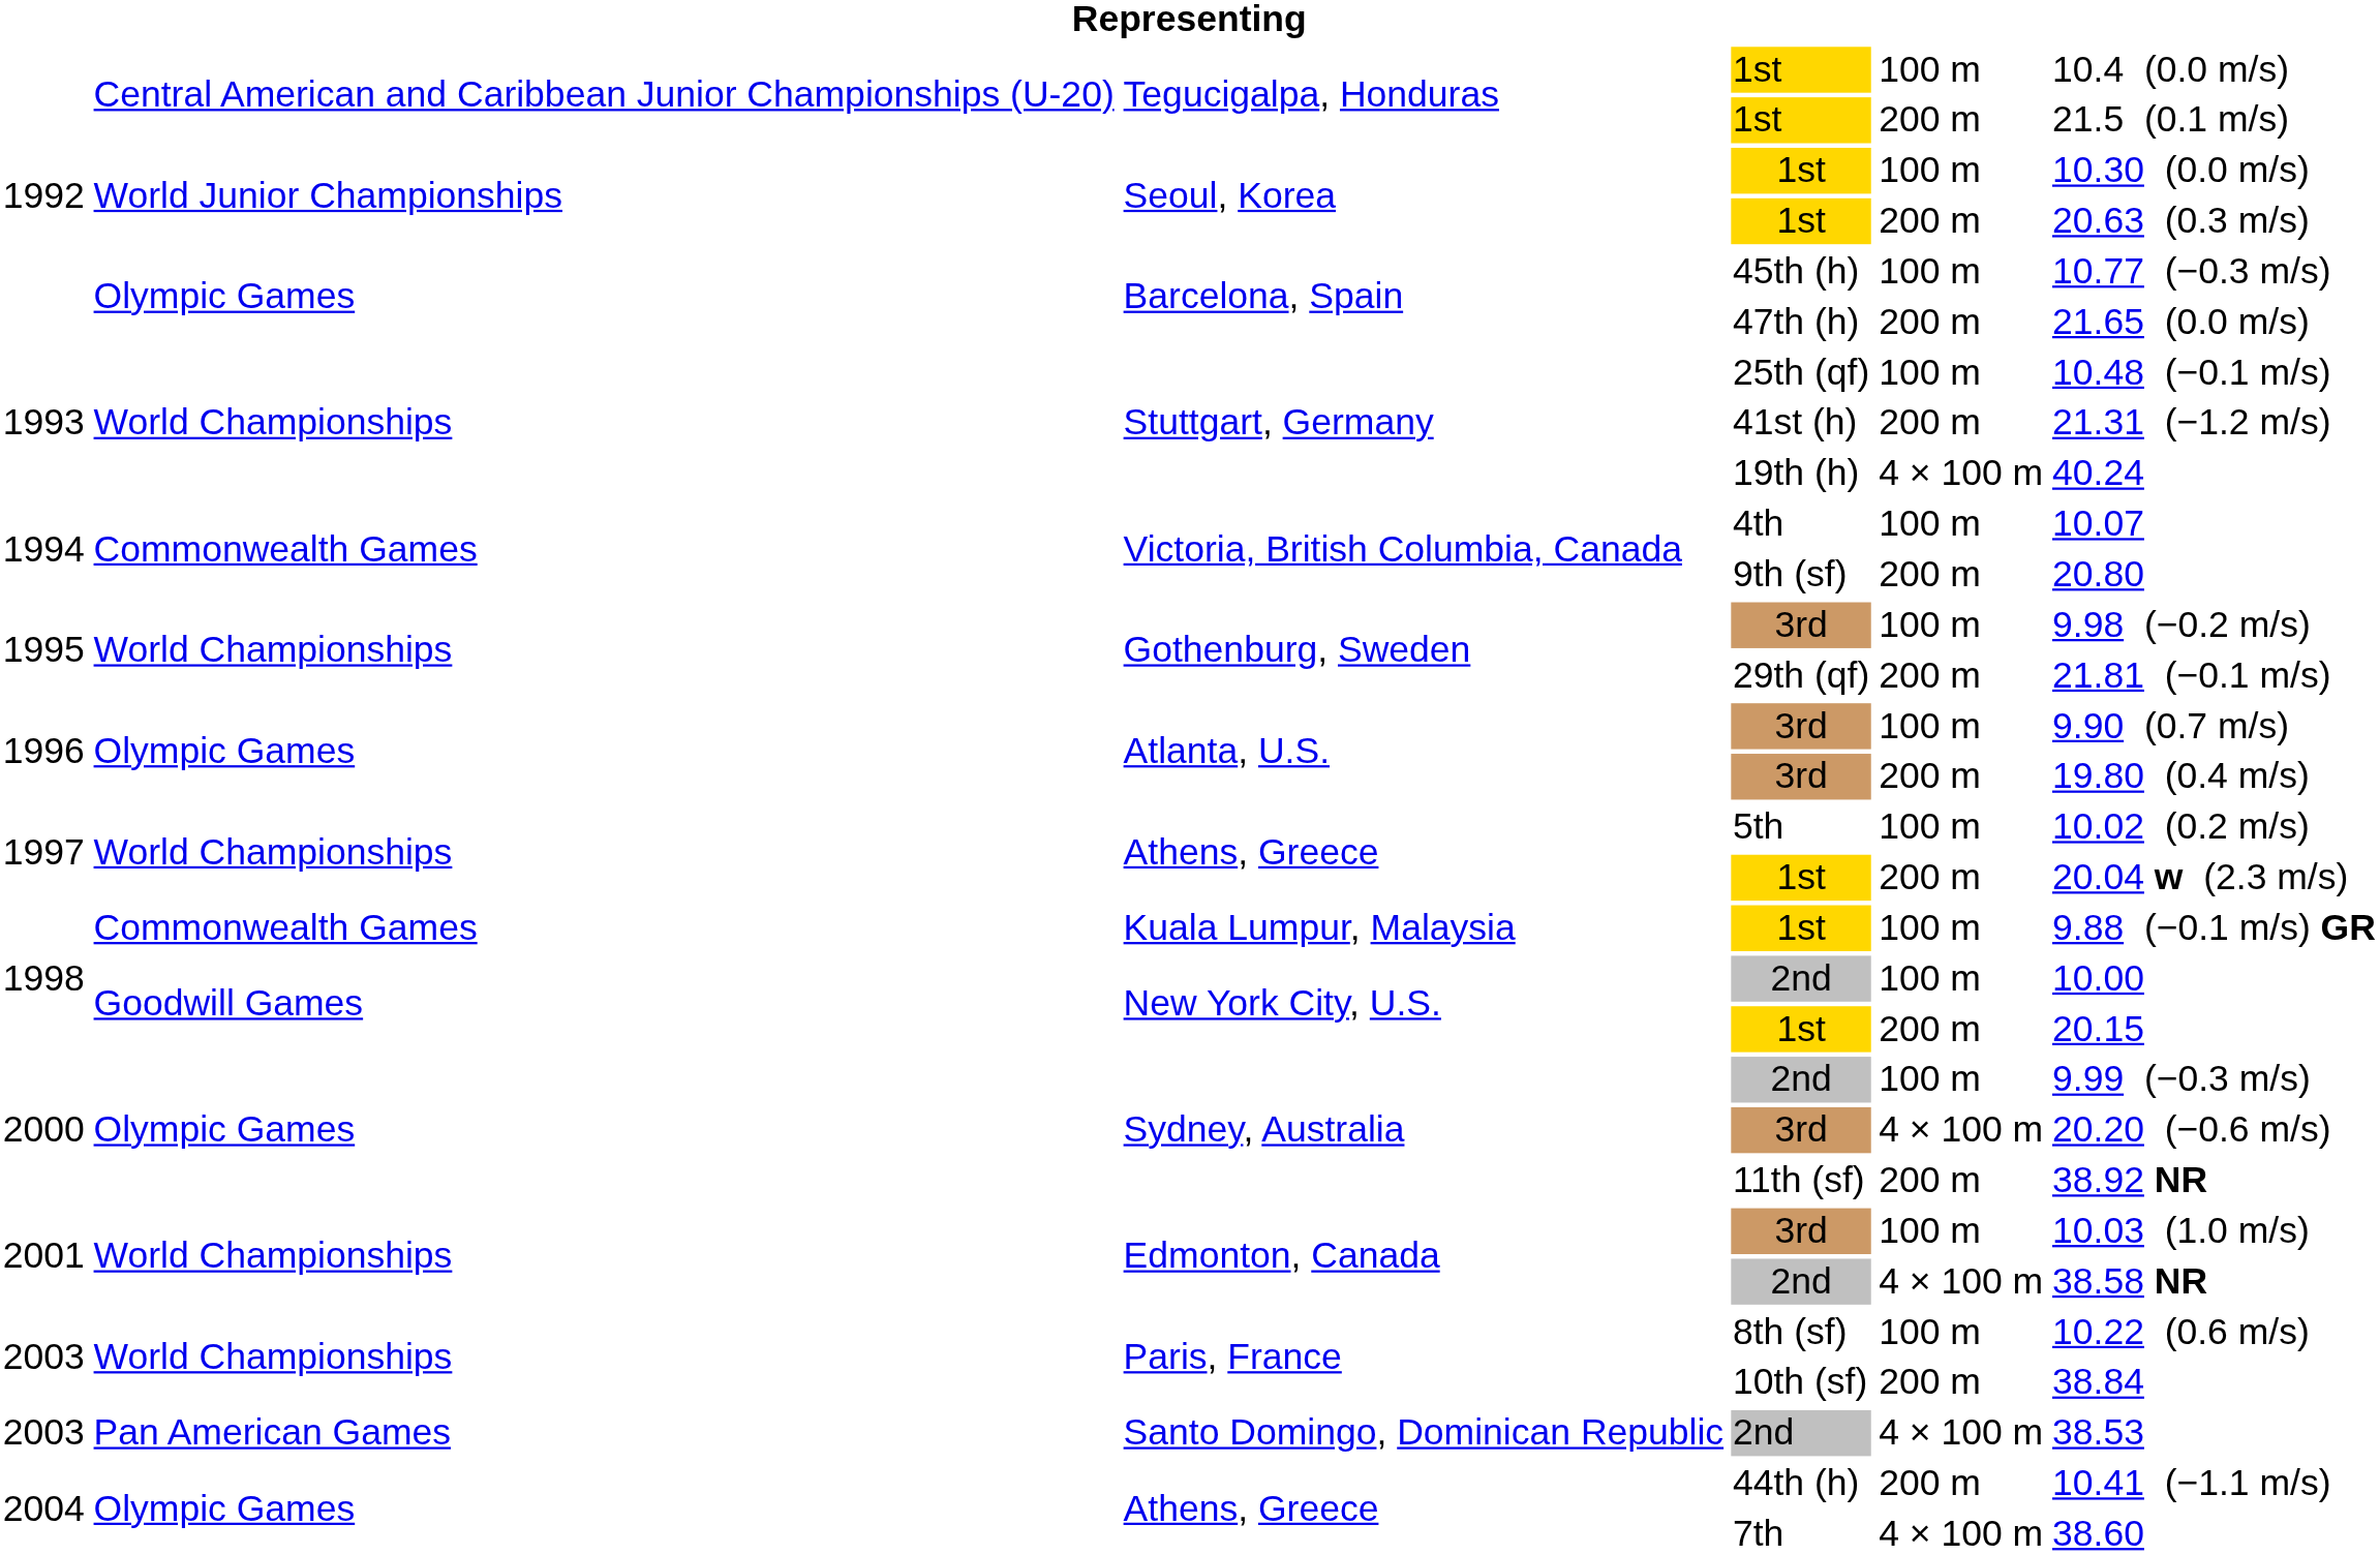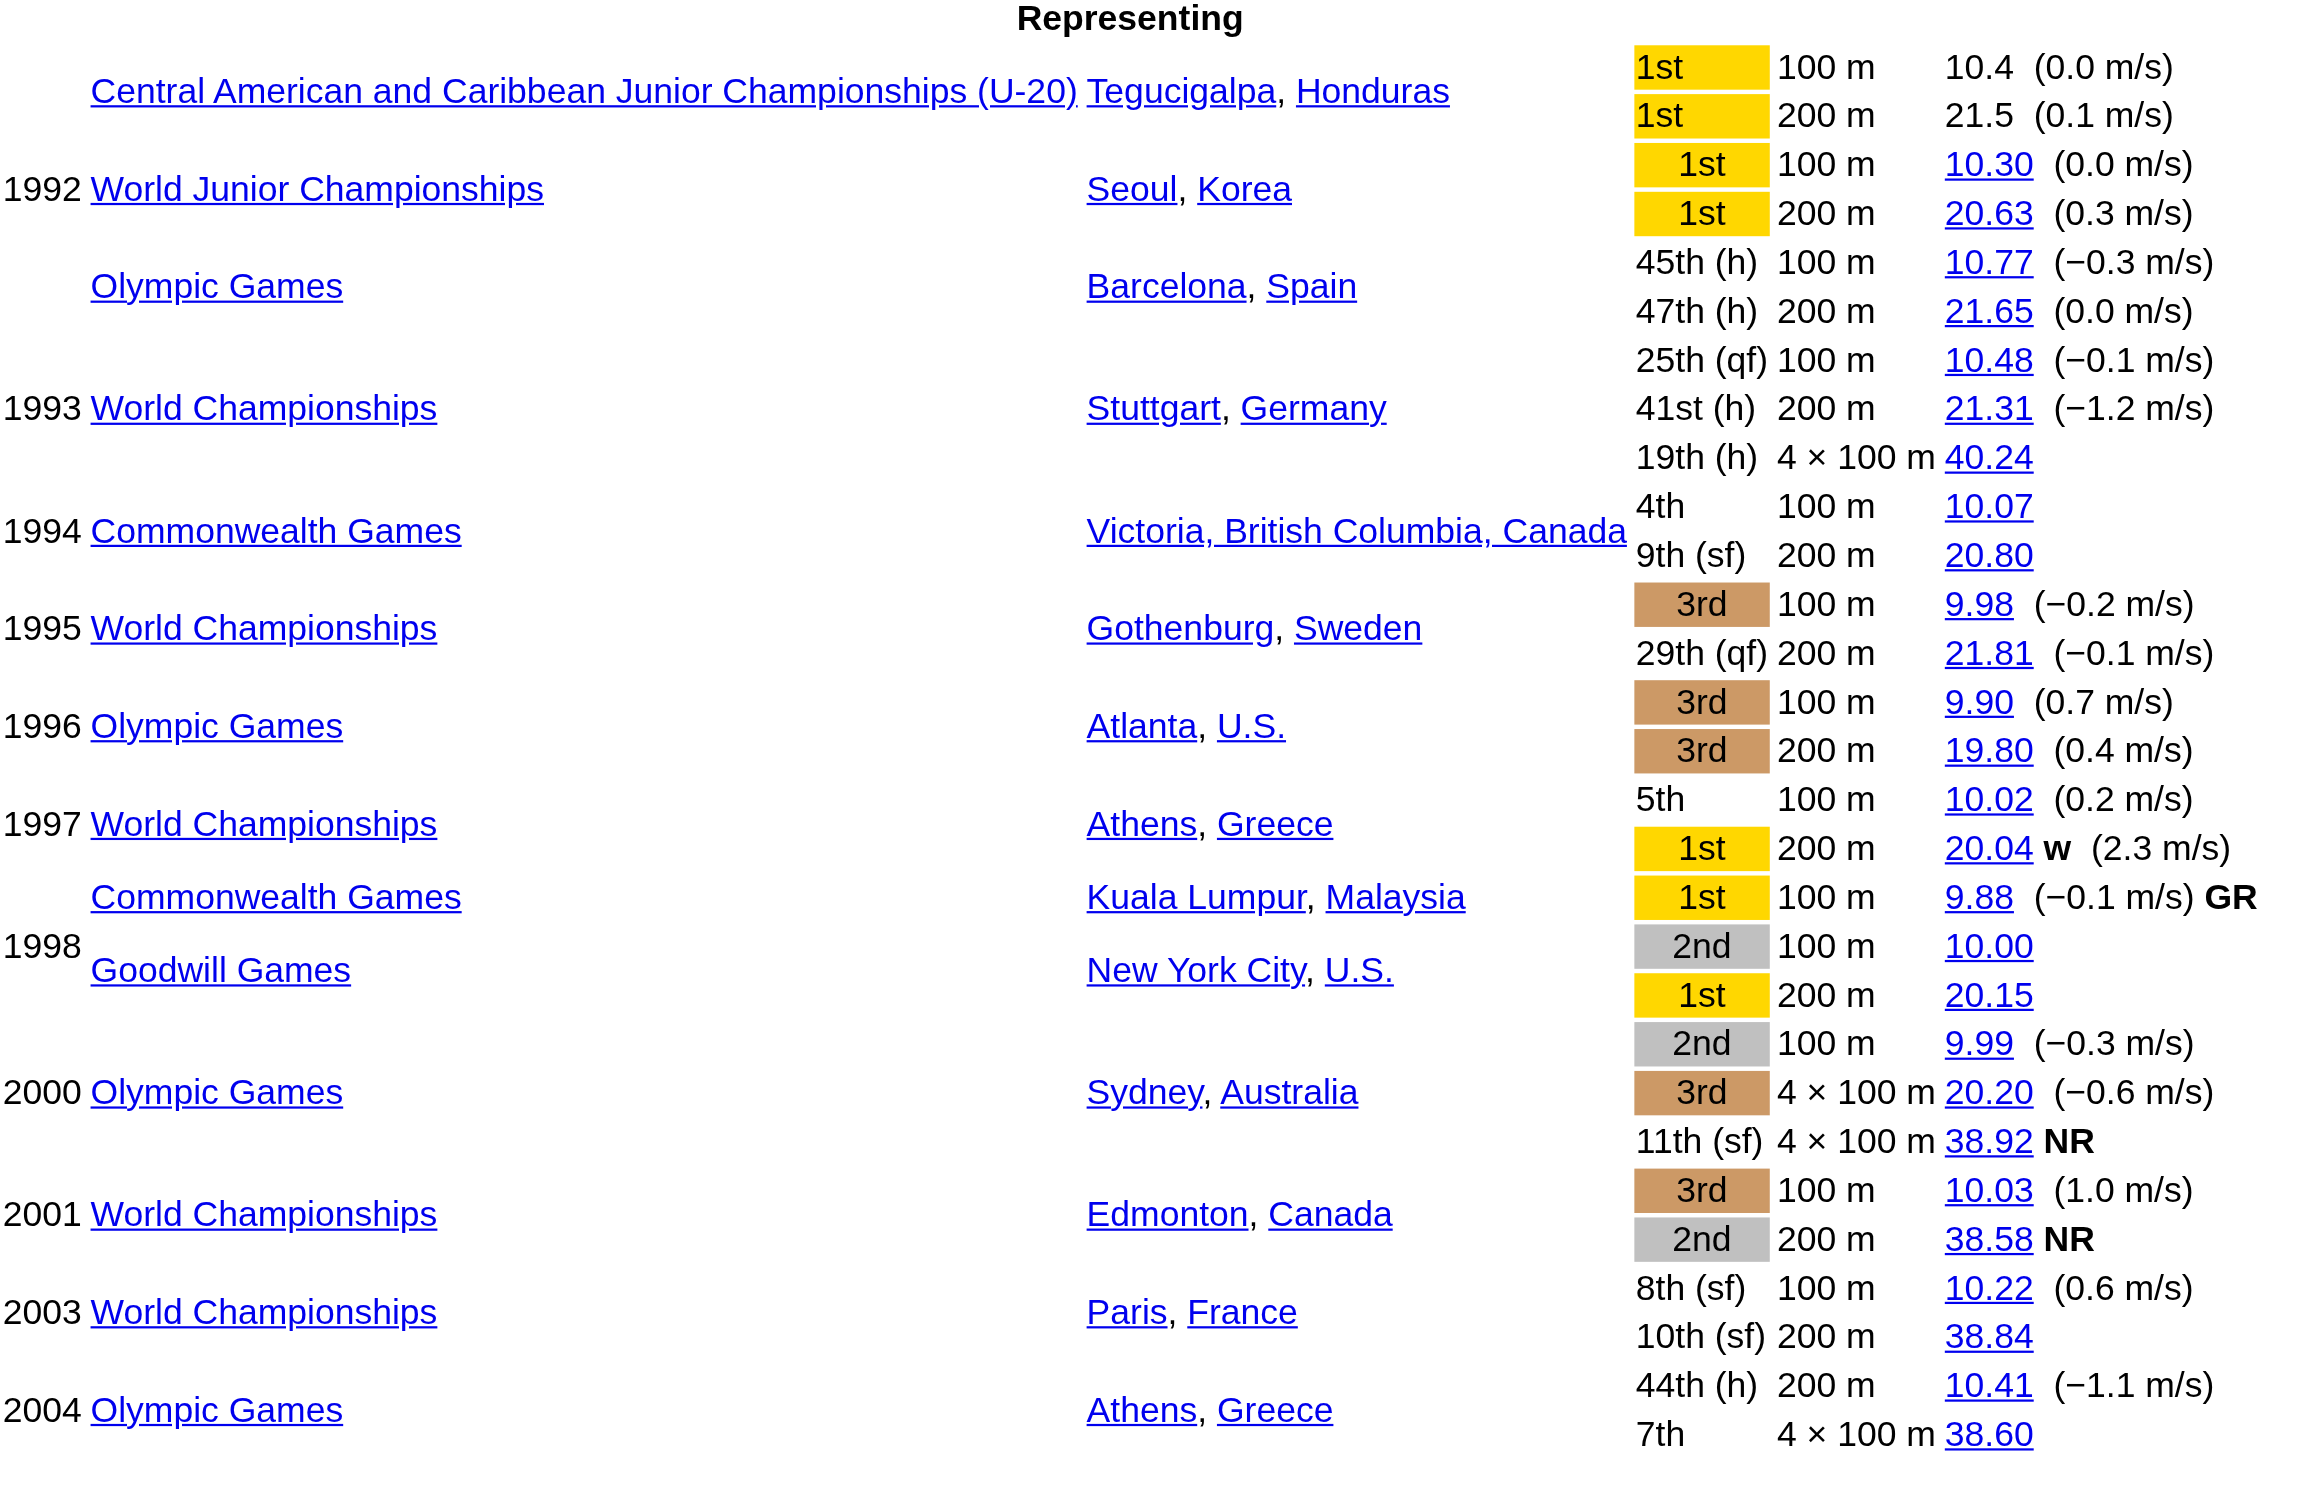11th (sf) | column 5: 200 m -> 4 × 100 m
Edmonton, Canada / 2nd | column 5: 4 × 100 m -> 200 m
- row: 2003 | Pan American Games | Santo Domingo, Dominican Republic | 2nd | 4 × 100 m | 38.53
